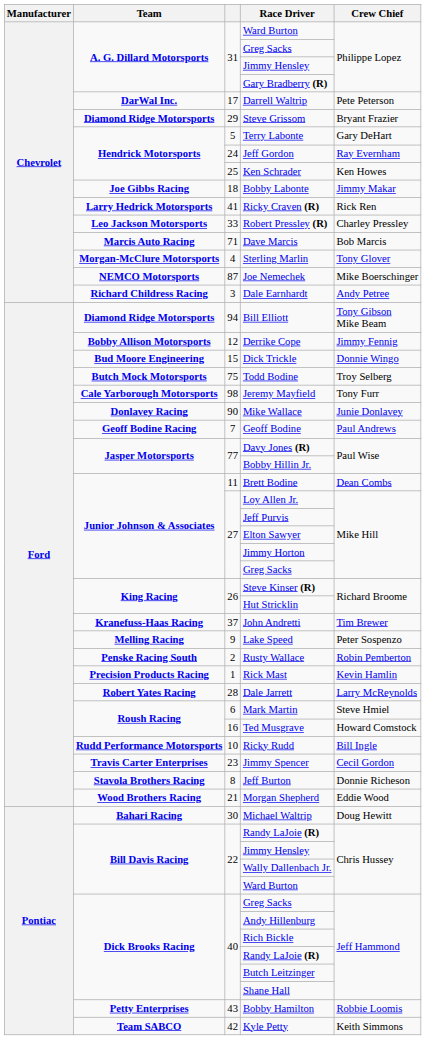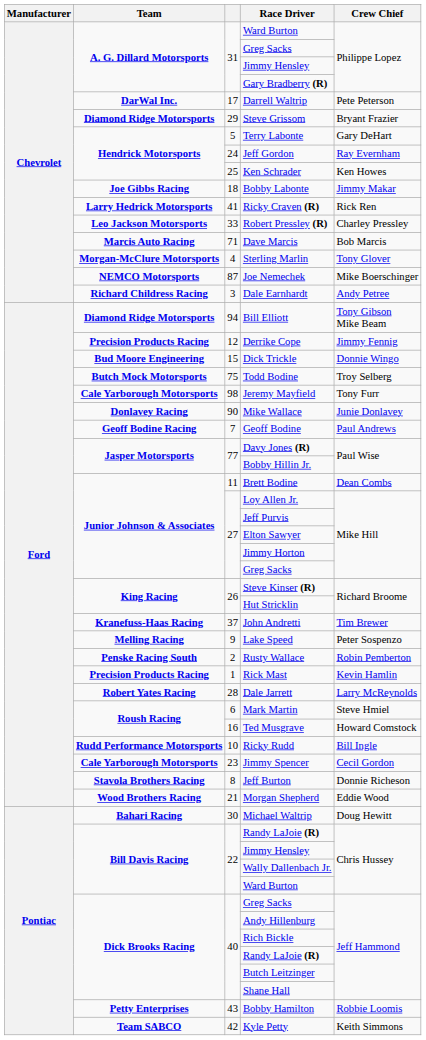Derrike Cope | Team: Bobby Allison Motorsports -> Precision Products Racing
Jimmy Spencer | Team: Travis Carter Enterprises -> Cale Yarborough Motorsports
